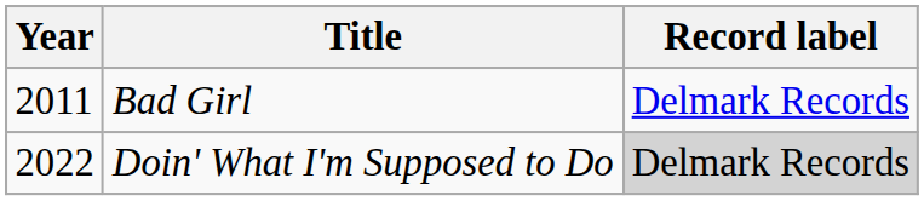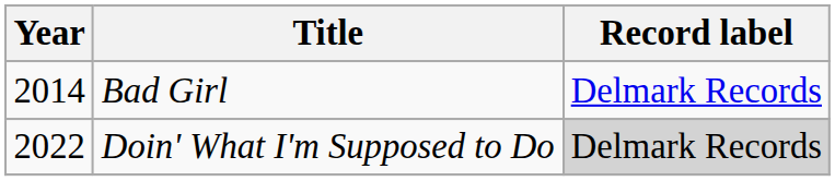Bad Girl | Year: 2011 -> 2014
